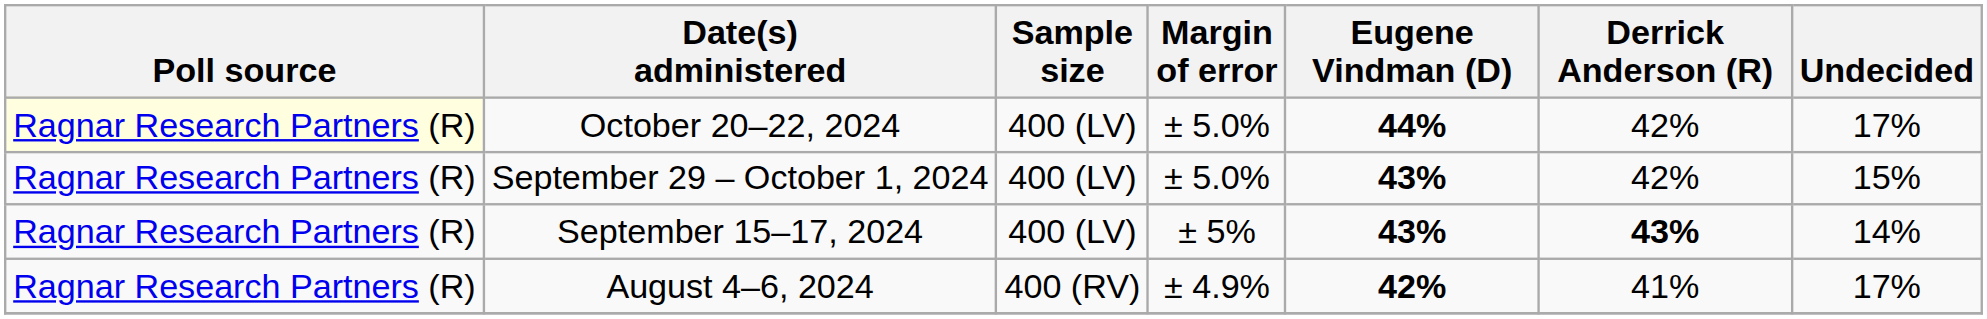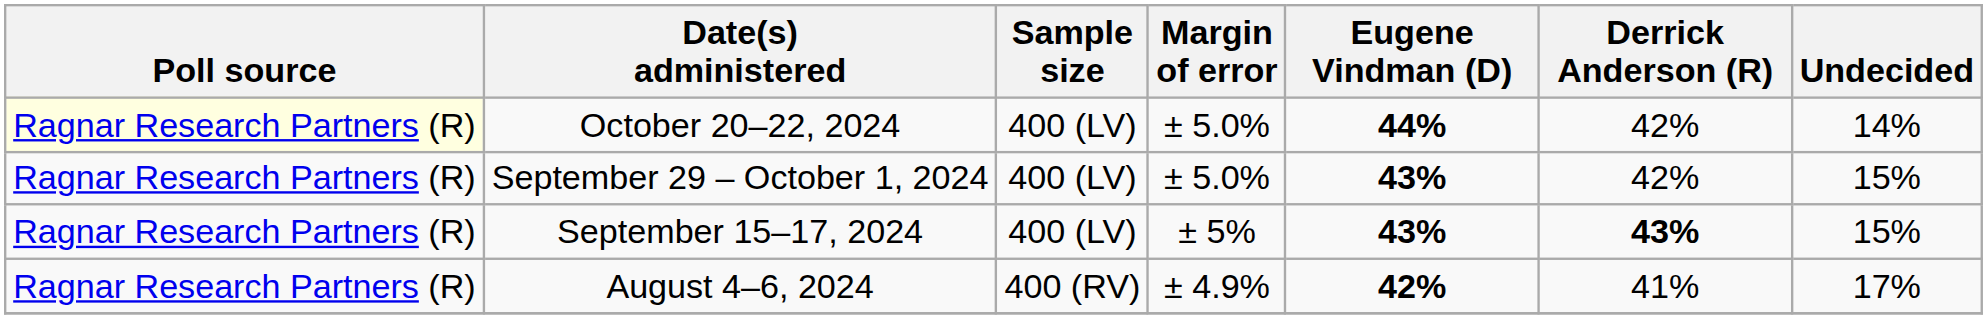October 20–22, 2024 | Undecided: 17% -> 14%
September 15–17, 2024 | Undecided: 14% -> 15%
